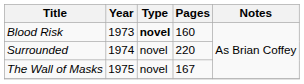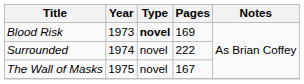Blood Risk | Pages: 160 -> 169
Surrounded | Pages: 220 -> 222
